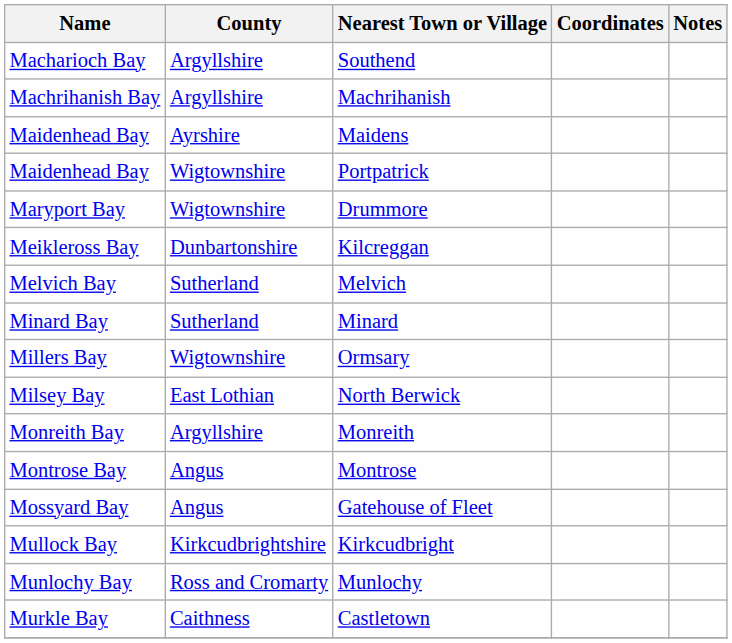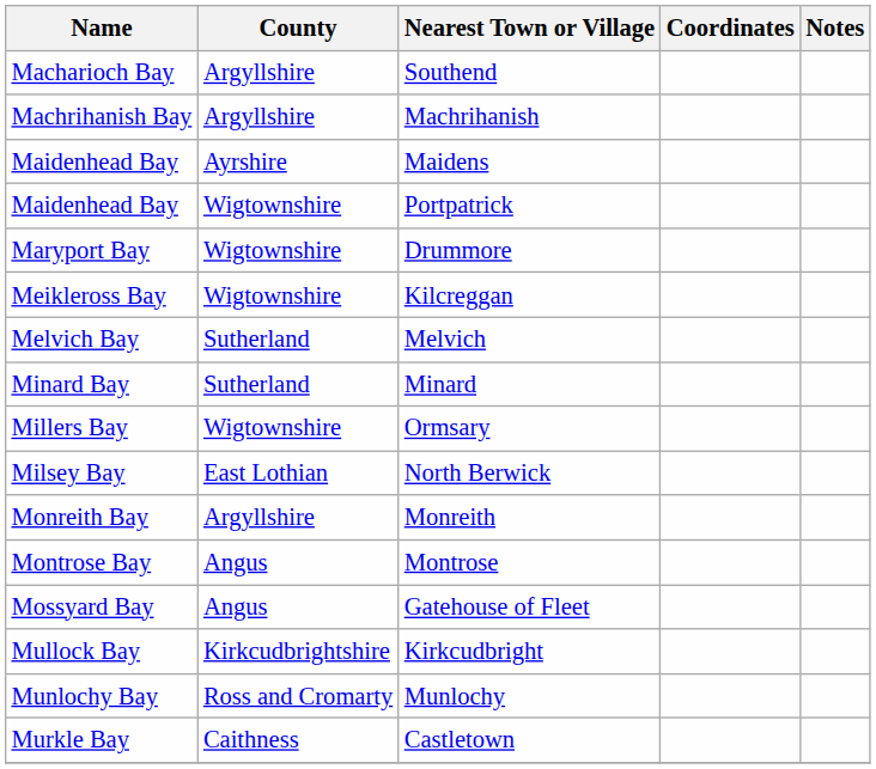Kilcreggan | County: Dunbartonshire -> Wigtownshire
